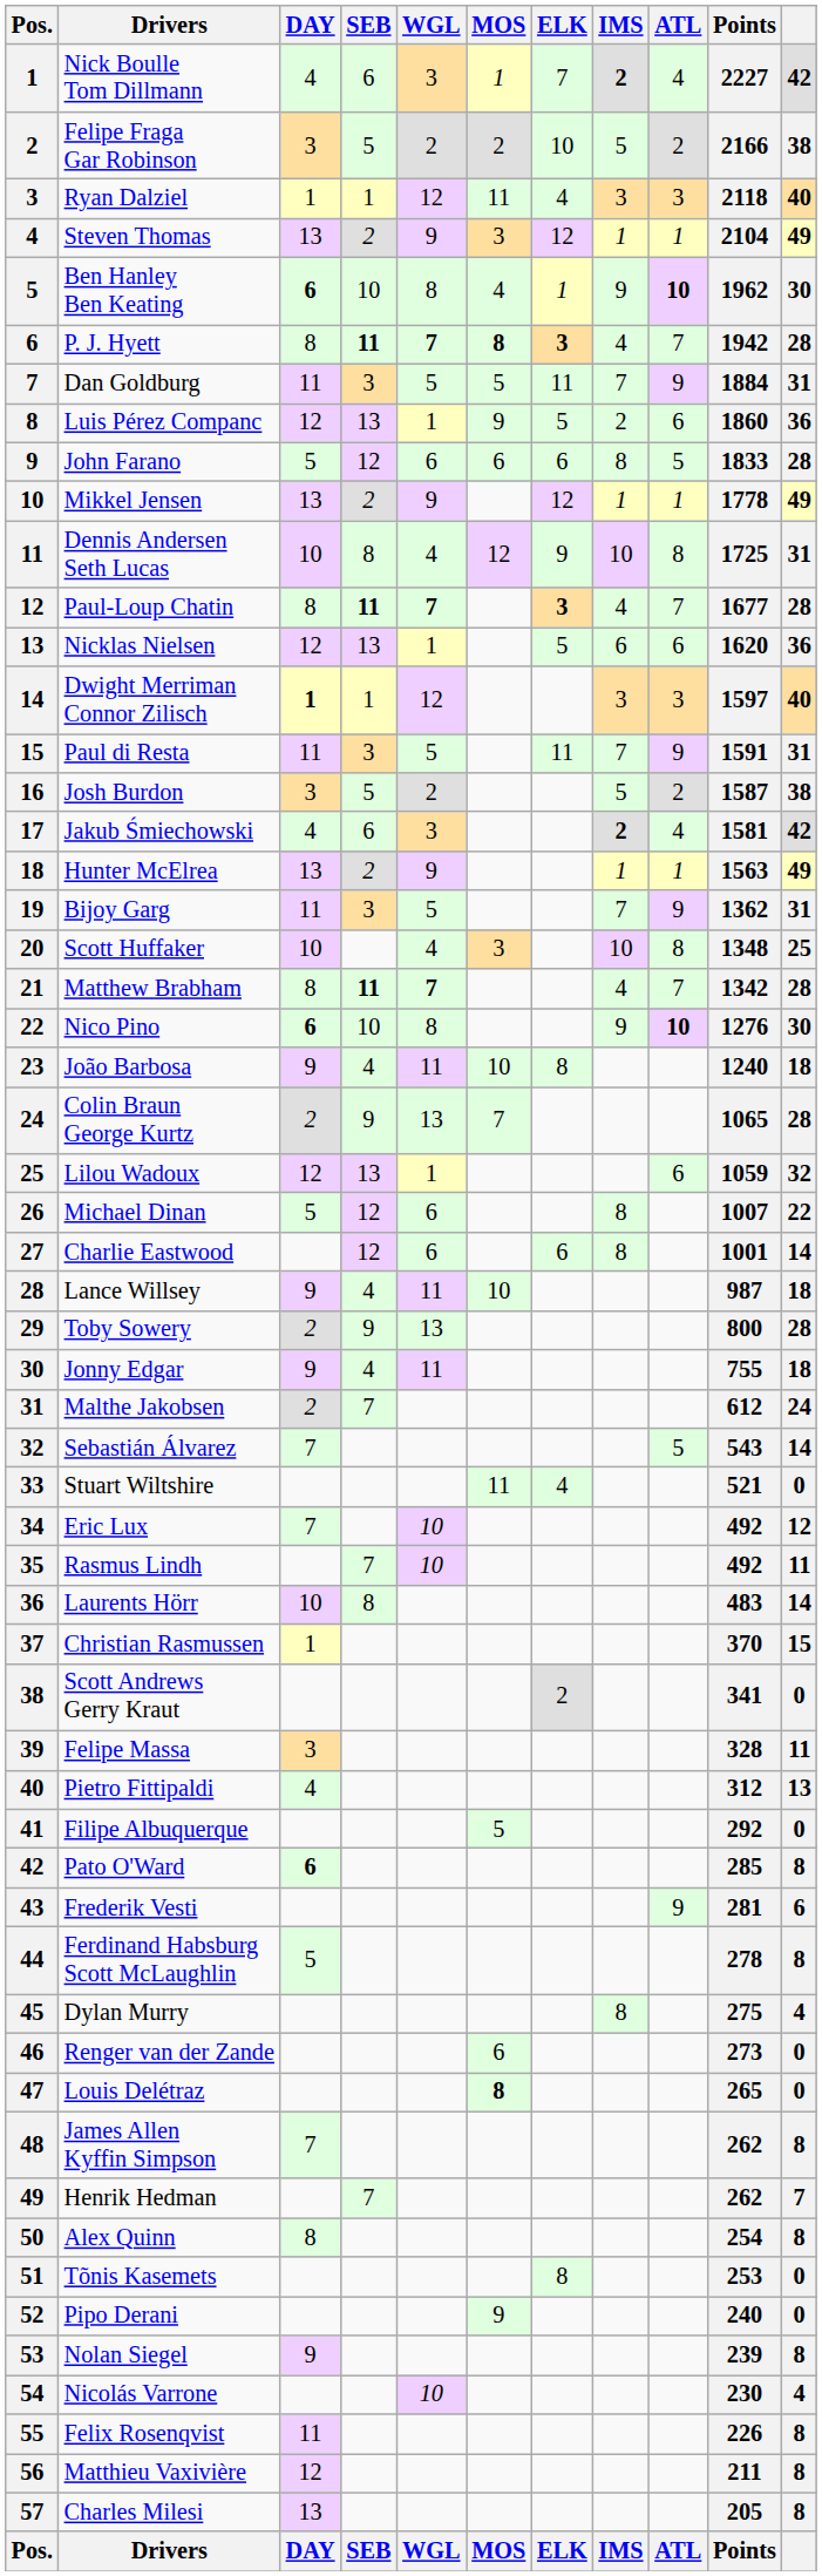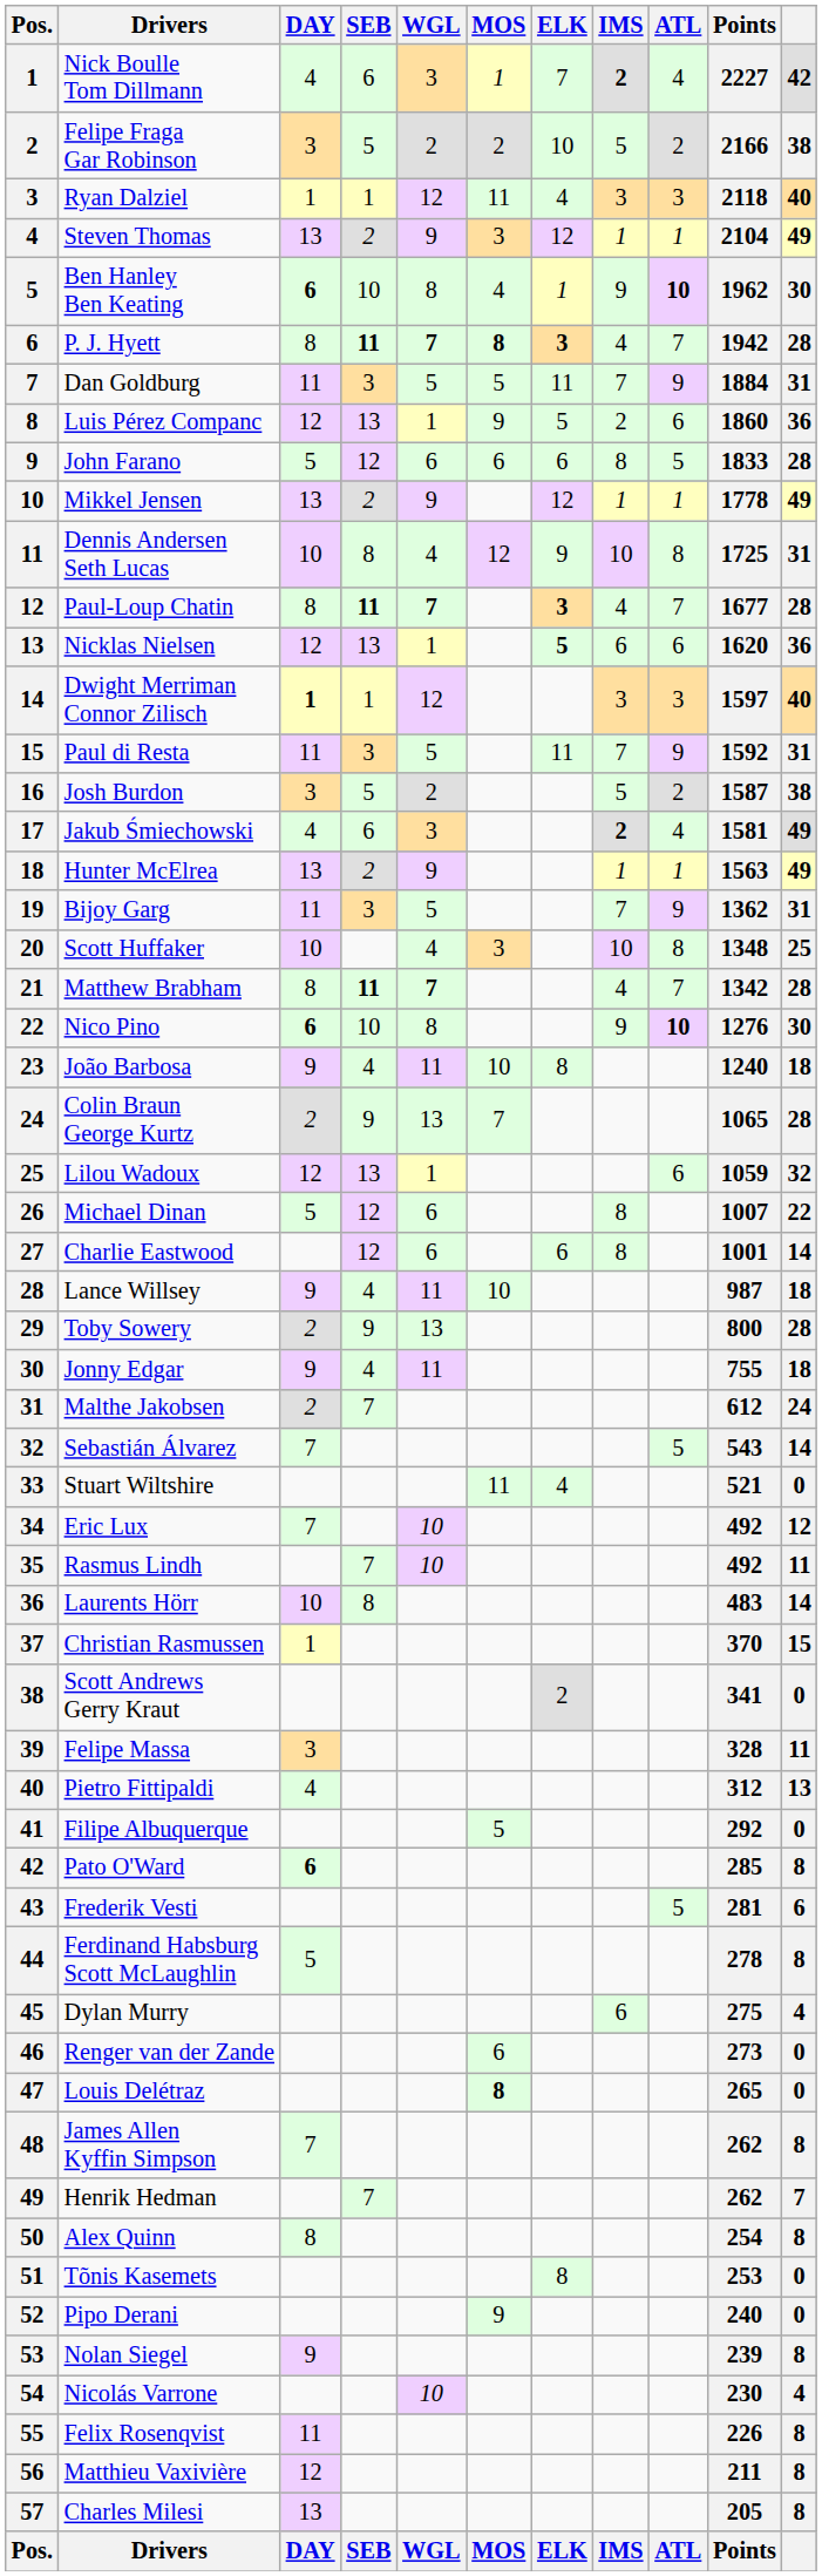Nicklas Nielsen | ELK: normal -> bold
Paul di Resta | Points: 1591 -> 1592
Jakub Śmiechowski | column 11: 42 -> 49
Frederik Vesti | ATL: 9 -> 5
Dylan Murry | IMS: 8 -> 6
